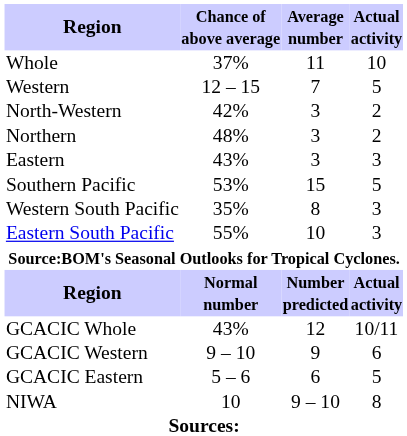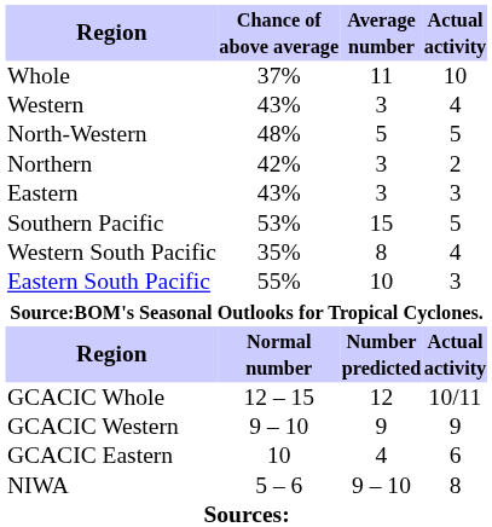Western | Chance of above average: 12 – 15 -> 43%
Western | Average number: 7 -> 3
Western | Actual activity: 5 -> 4
North-Western | Chance of above average: 42% -> 48%
North-Western | Average number: 3 -> 5
North-Western | Actual activity: 2 -> 5
Northern | Chance of above average: 48% -> 42%
Western South Pacific | Actual activity: 3 -> 4
GCACIC Whole | Chance of above average: 43% -> 12 – 15
GCACIC Western | Actual activity: 6 -> 9
GCACIC Eastern | Chance of above average: 5 – 6 -> 10
GCACIC Eastern | Average number: 6 -> 4
GCACIC Eastern | Actual activity: 5 -> 6
NIWA | Chance of above average: 10 -> 5 – 6
